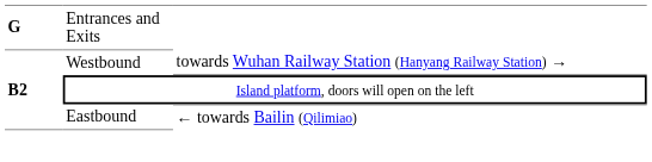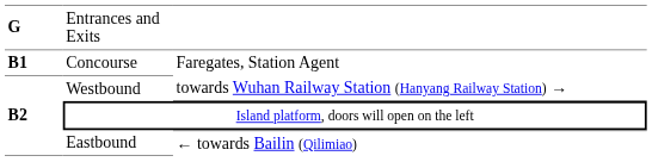+ row: B1 | Concourse | Faregates, Station Agent
